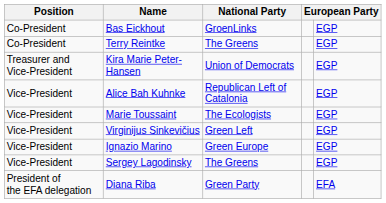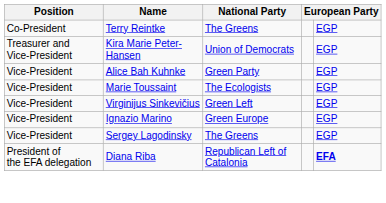- row: Co-President | Bas Eickhout | GroenLinks | EGP
Alice Bah Kuhnke | National Party: Republican Left of Catalonia -> Green Party
Diana Riba | National Party: Green Party -> Republican Left of Catalonia
Diana Riba | column 5: normal -> bold
